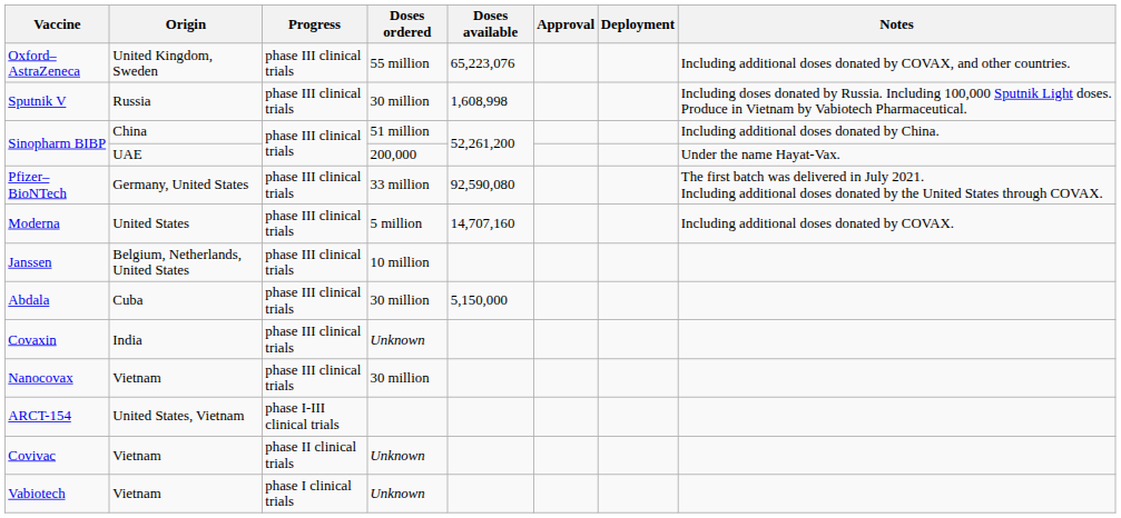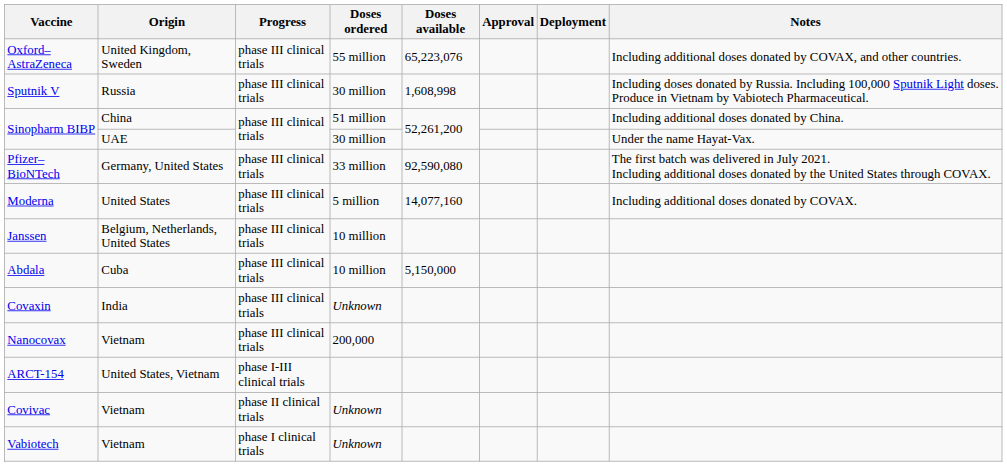Sinopharm BIBP / UAE | Doses ordered: 200,000 -> 30 million
Moderna | Doses available: 14,707,160 -> 14,077,160
Abdala | Doses ordered: 30 million -> 10 million
Nanocovax | Doses ordered: 30 million -> 200,000
